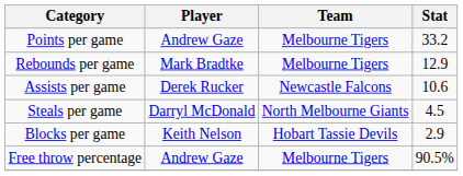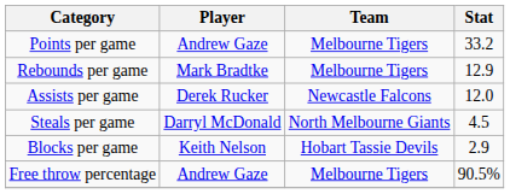Assists per game | Stat: 10.6 -> 12.0
